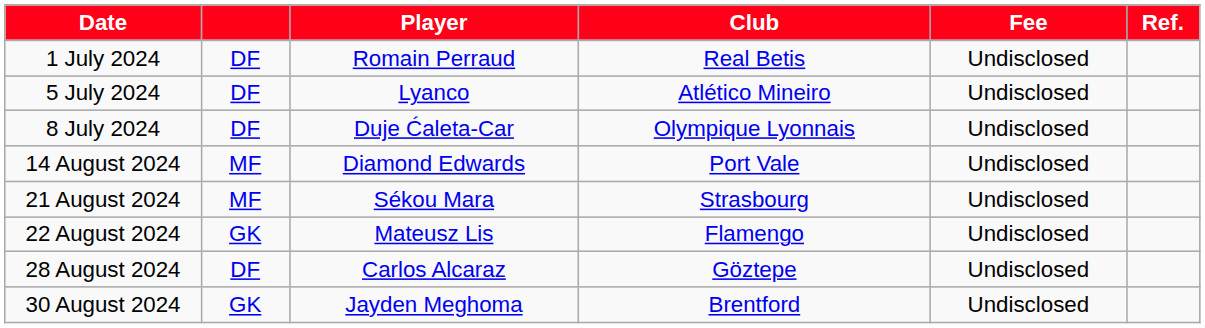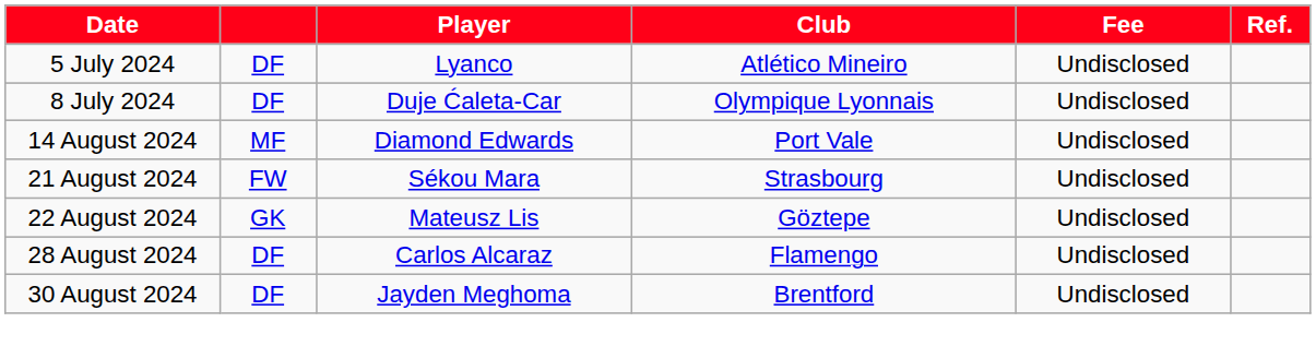- row: 1 July 2024 | DF | Romain Perraud | Real Betis | Undisclosed
21 August 2024 | column 2: MF -> FW
22 August 2024 | Club: Flamengo -> Göztepe
28 August 2024 | Club: Göztepe -> Flamengo
30 August 2024 | column 2: GK -> DF
